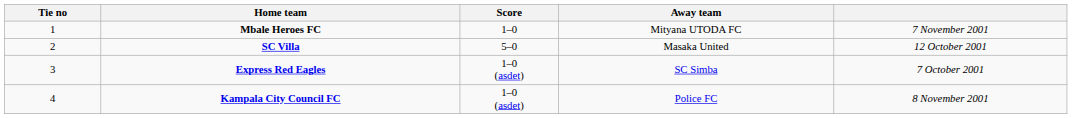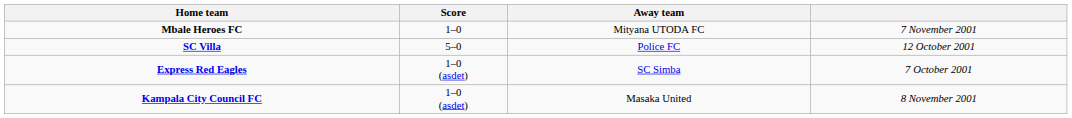- column: Tie no | 1 | 2 | 3 | 4
SC Villa | Away team: Masaka United -> Police FC
Kampala City Council FC | Away team: Police FC -> Masaka United
